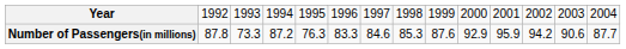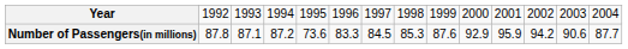Number of Passengers(in millions) | column 3: 73.3 -> 87.1
Number of Passengers(in millions) | column 5: 76.3 -> 73.6
Number of Passengers(in millions) | column 7: 84.6 -> 84.5
